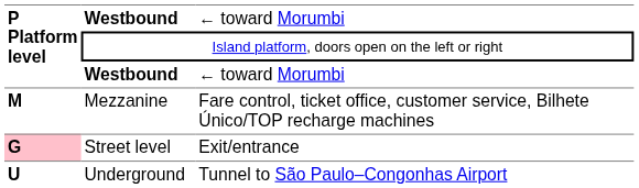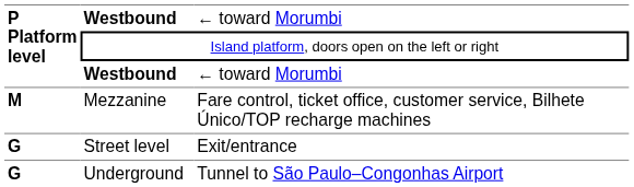Street level | P Platform level: pink background -> no background
Underground | P Platform level: U -> G
